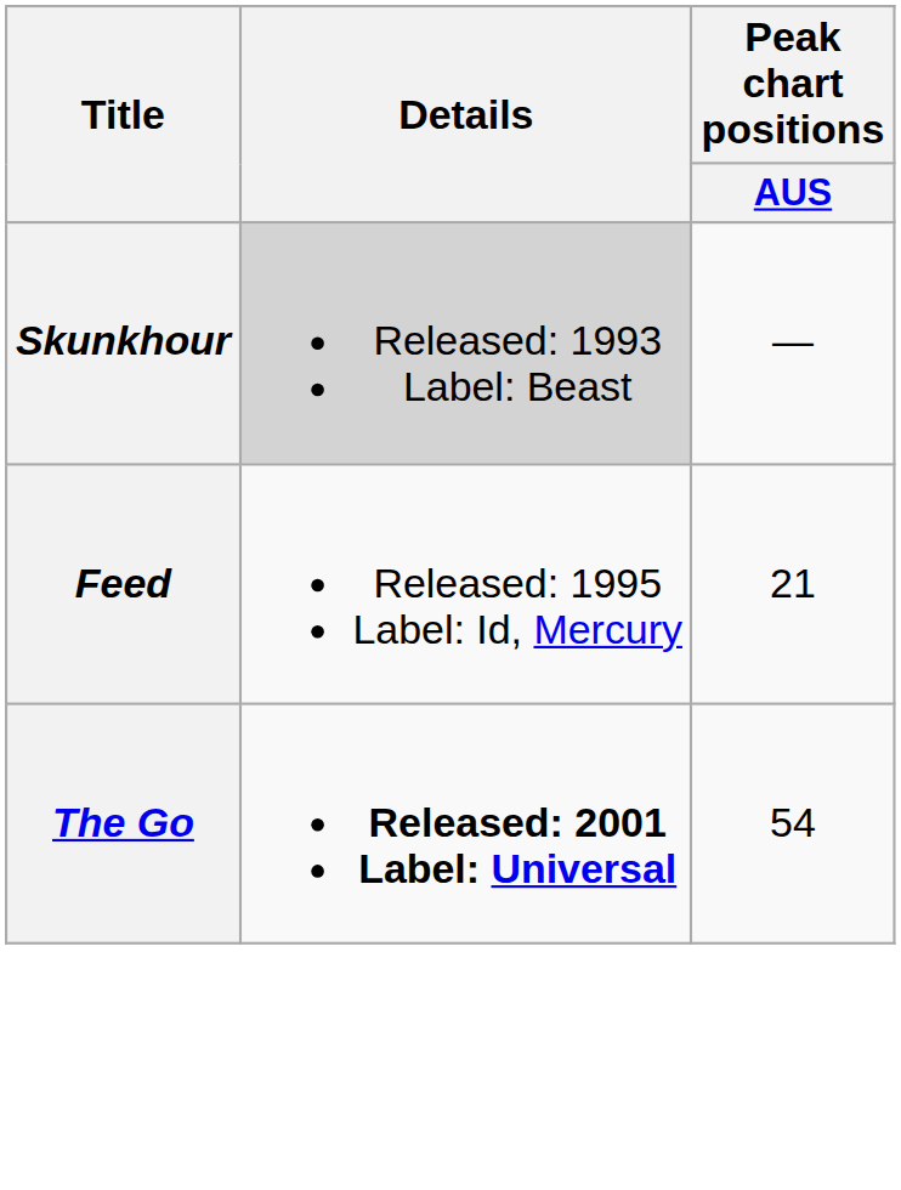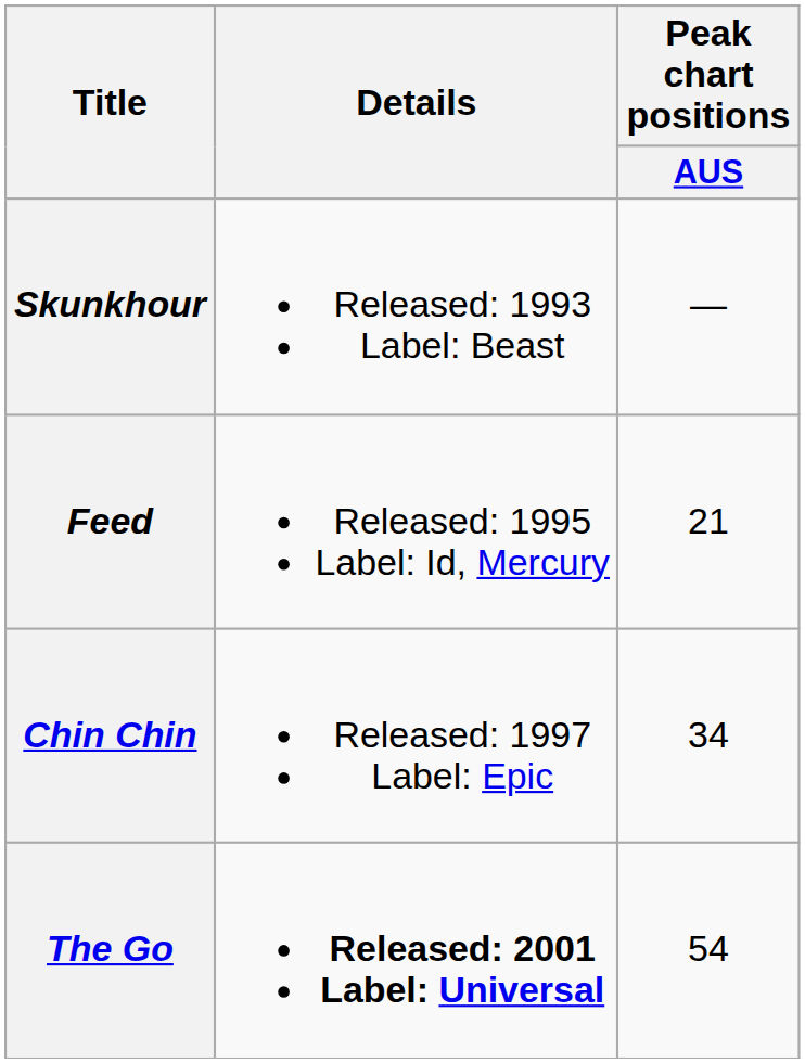Skunkhour | Details: lightgrey background -> no background
+ row: Chin Chin | Released: 1997 Label: Epic | 34
